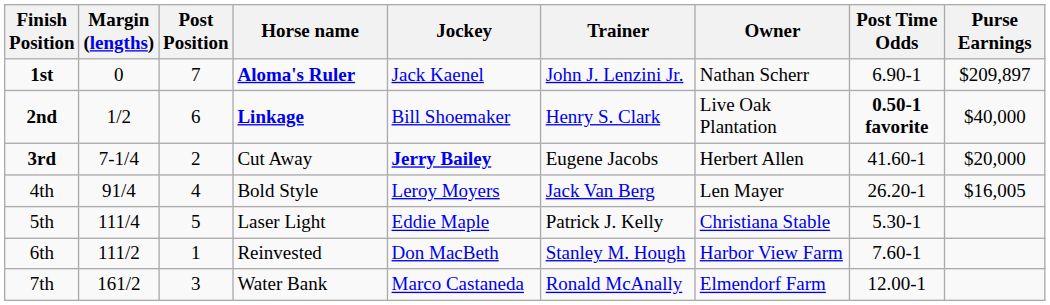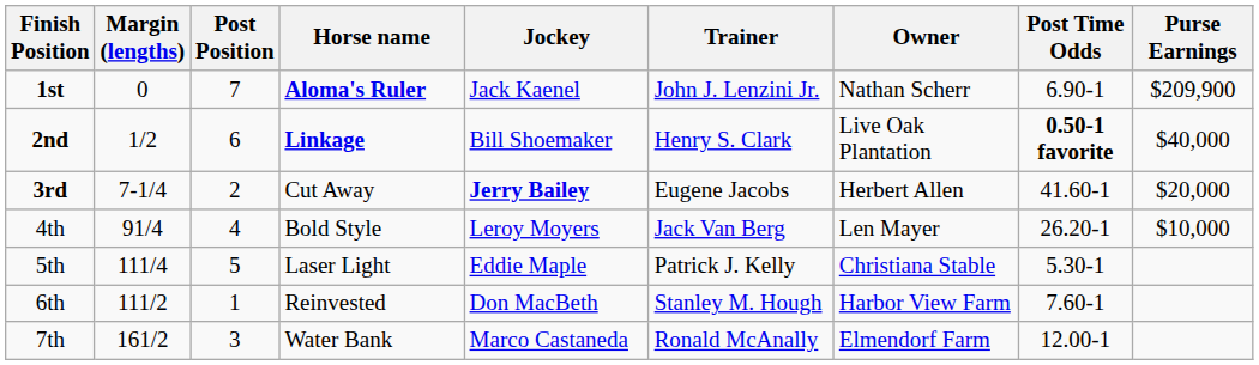1st | Purse Earnings: $209,897 -> $209,900
4th | Purse Earnings: $16,005 -> $10,000
